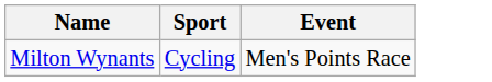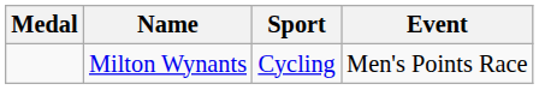+ column: Medal
